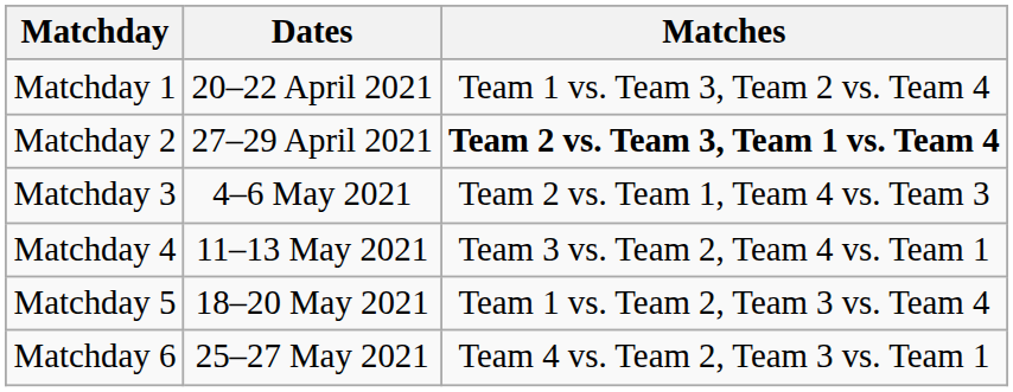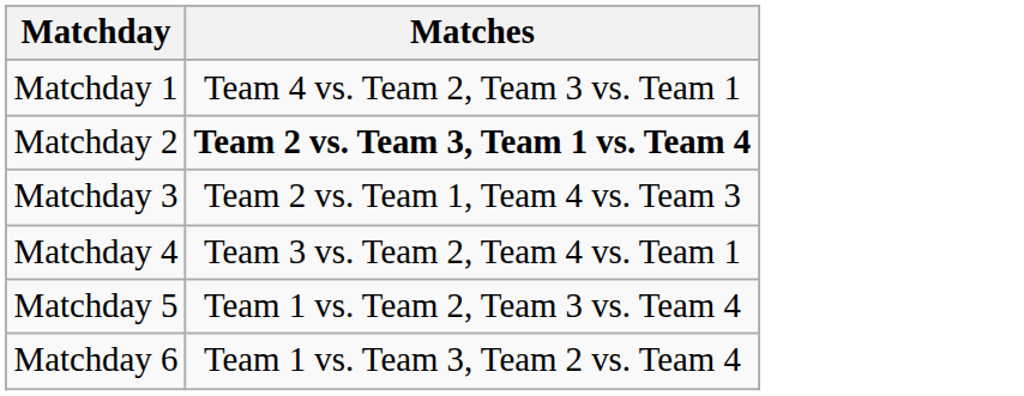- column: Dates | 20–22 April 2021 | 27–29 April 2021 | 4–6 May 2021 | 11–13 May 2021 | 18–20 May 2021 | 25–27 May 2021
Matchday 1 | Matches: Team 1 vs. Team 3, Team 2 vs. Team 4 -> Team 4 vs. Team 2, Team 3 vs. Team 1
Matchday 6 | Matches: Team 4 vs. Team 2, Team 3 vs. Team 1 -> Team 1 vs. Team 3, Team 2 vs. Team 4
